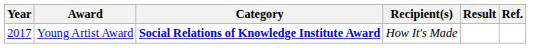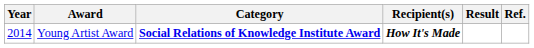Young Artist Award | Year: 2017 -> 2014
Young Artist Award | Recipient(s): normal -> bold
